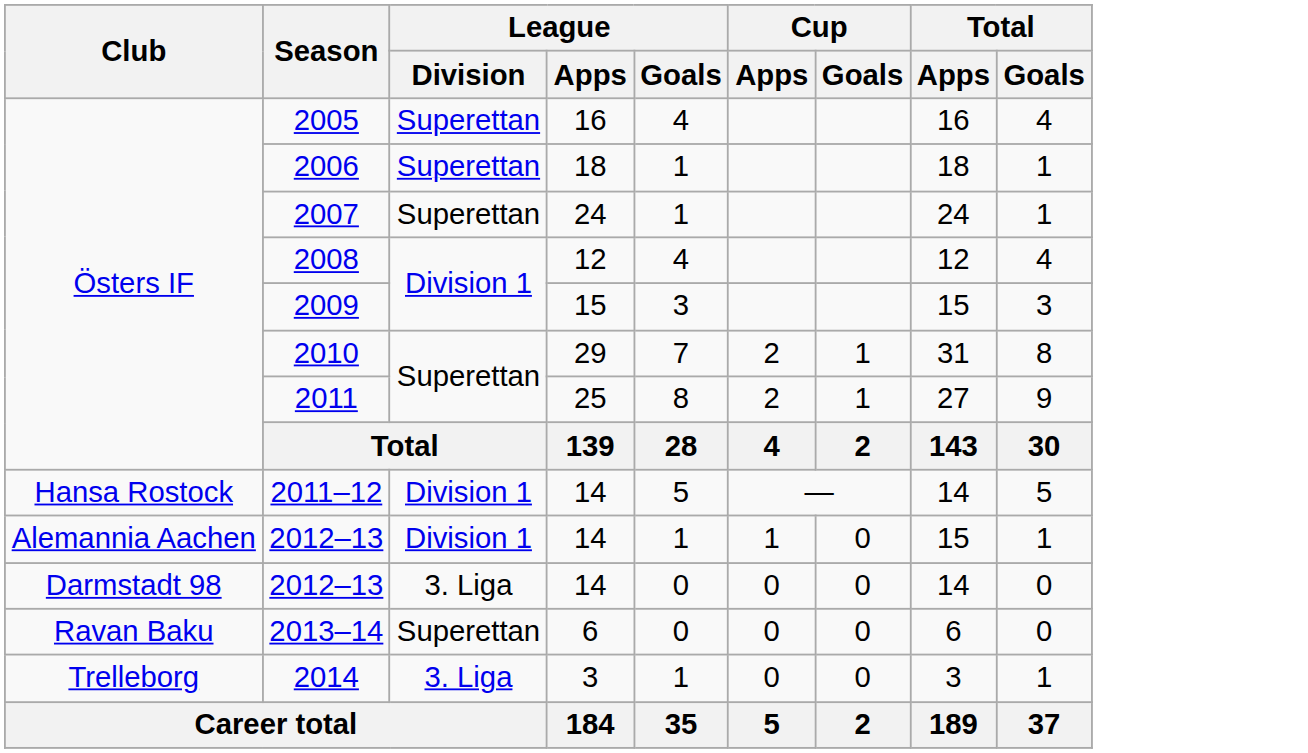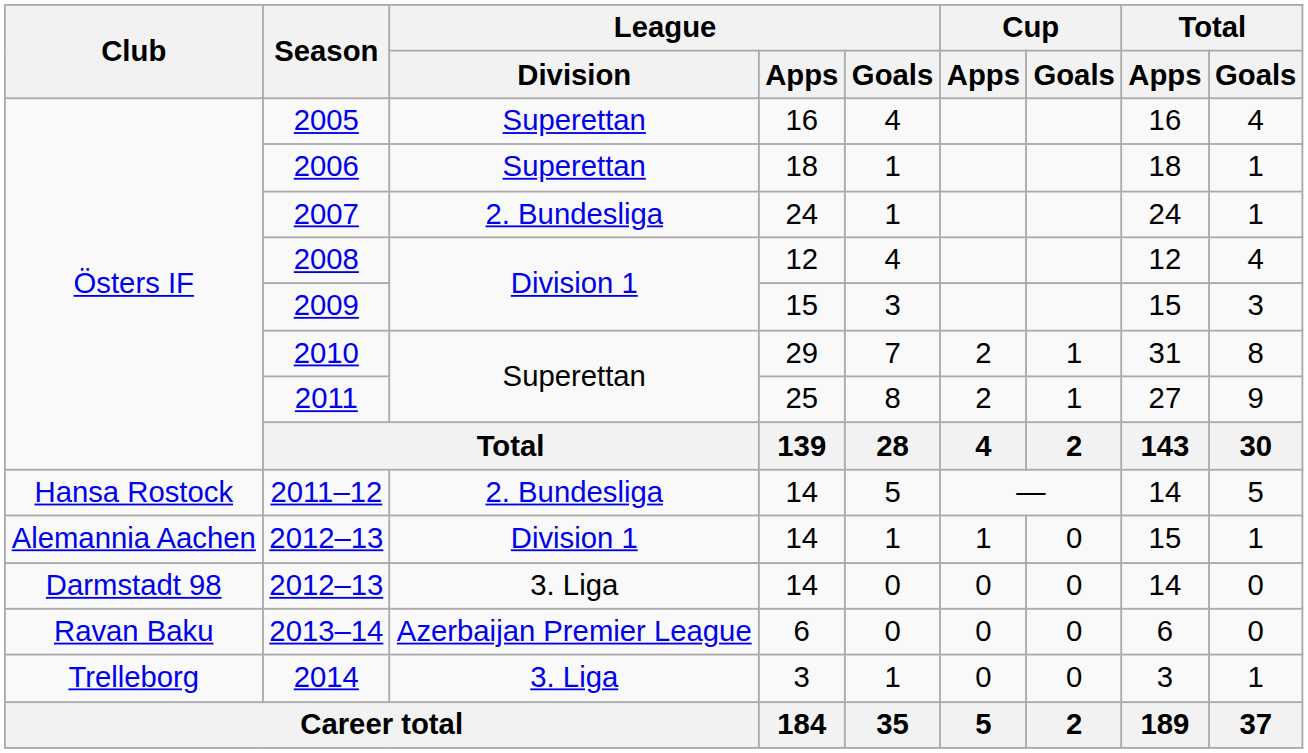2007 | League / Division: Superettan -> 2. Bundesliga
2011–12 | League / Division: Division 1 -> 2. Bundesliga
2013–14 | League / Division: Superettan -> Azerbaijan Premier League
